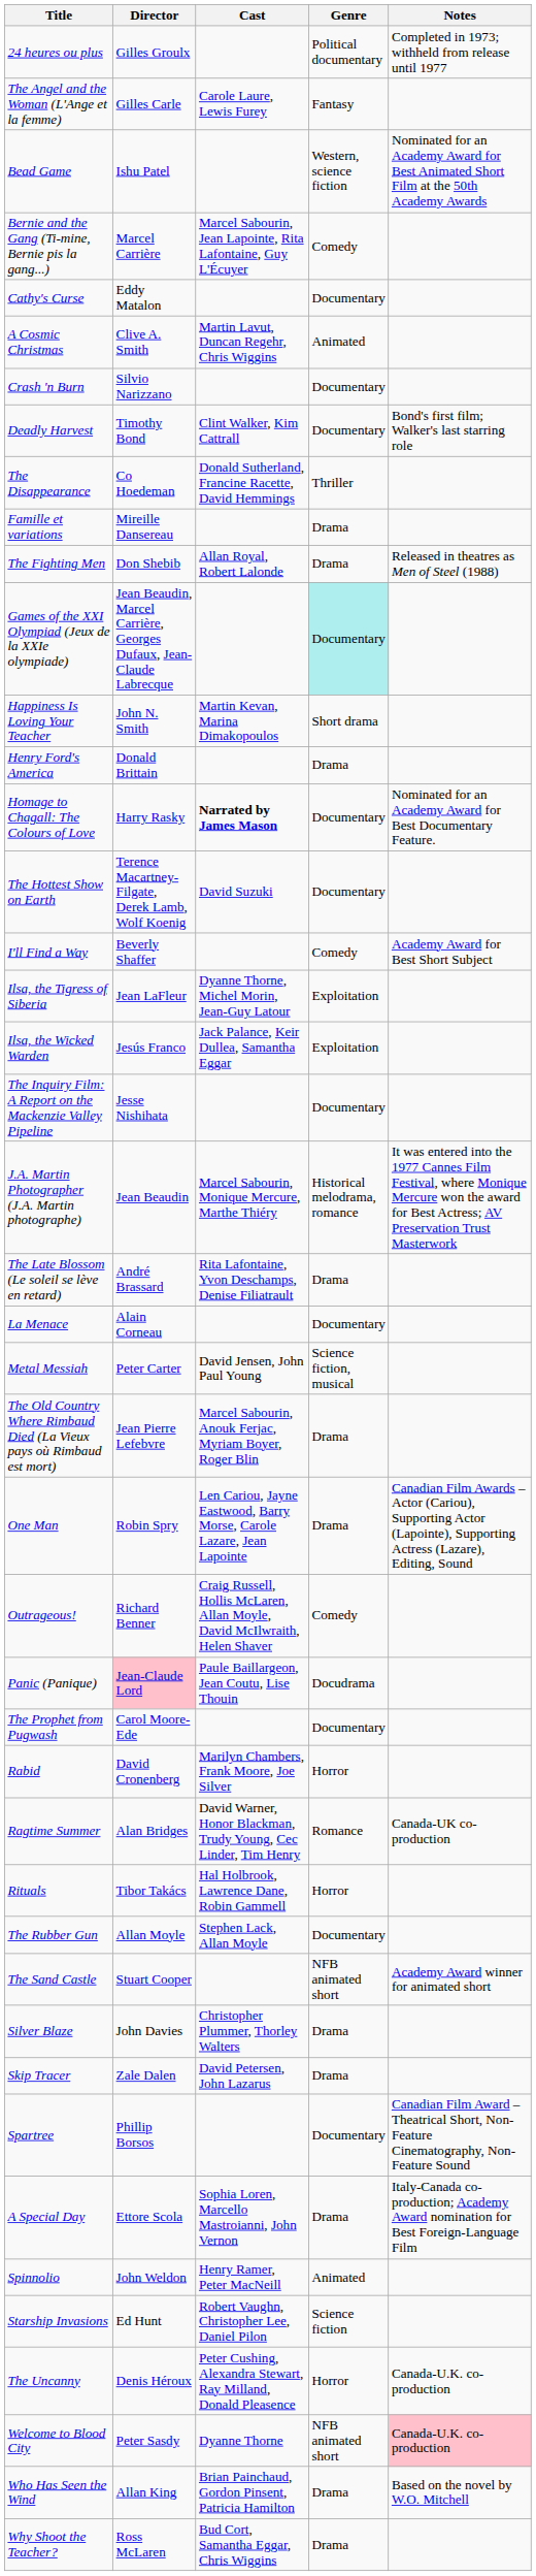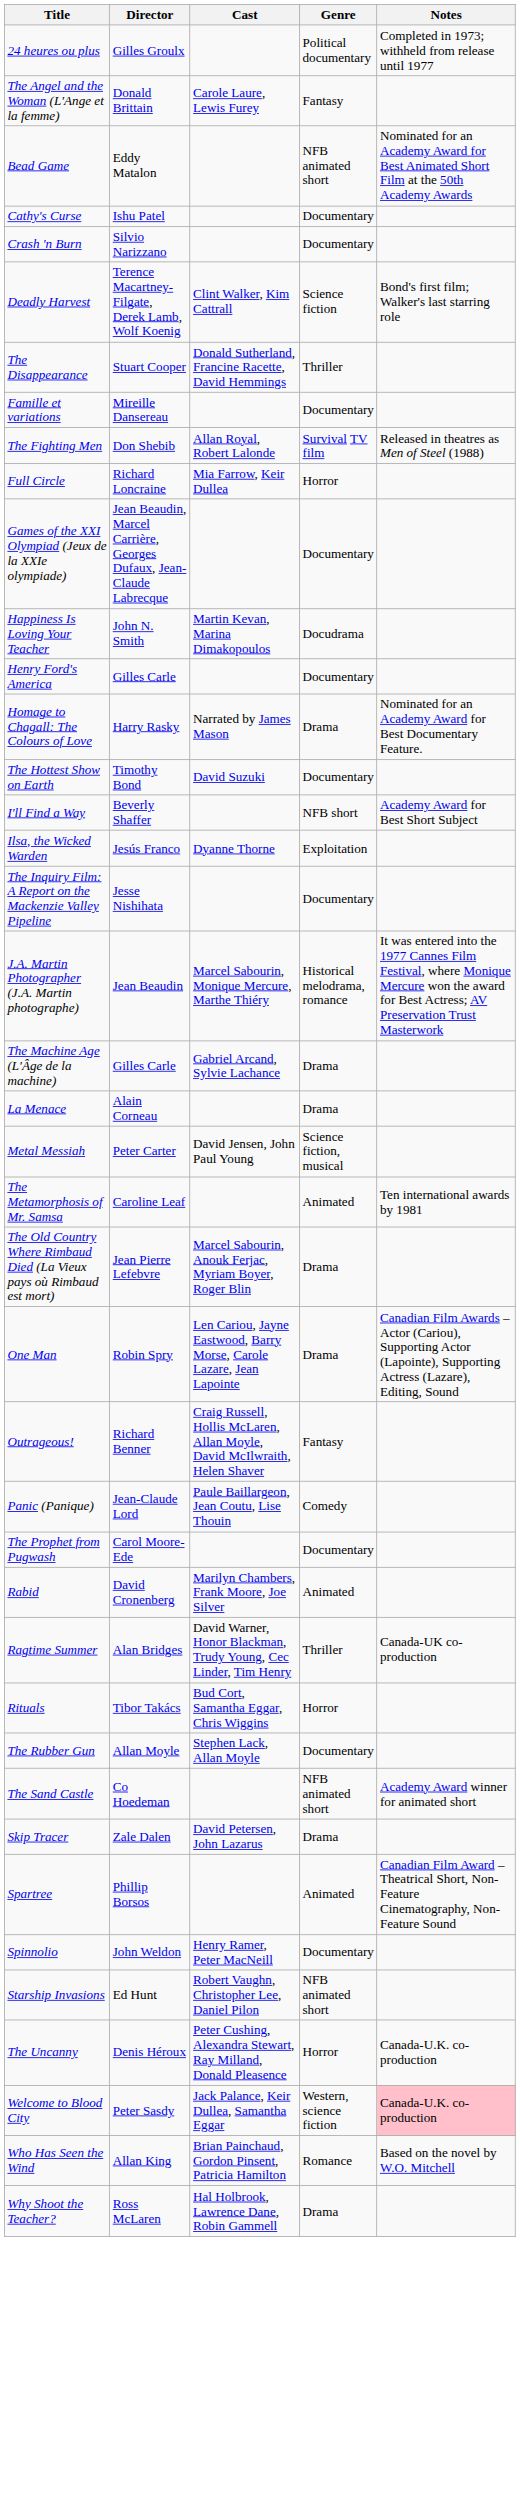The Angel and the Woman (L'Ange et la femme) | Director: Gilles Carle -> Donald Brittain
Bead Game | Director: Ishu Patel -> Eddy Matalon
Bead Game | Genre: Western, science fiction -> NFB animated short
- row: Bernie and the Gang (Ti-mine, Bernie pis la gang...) | Marcel Carrière | Marcel Sabourin, Jean Lapointe, Rita Lafontaine, Guy L'Écuyer | Comedy
Cathy's Curse | Director: Eddy Matalon -> Ishu Patel
- row: A Cosmic Christmas | Clive A. Smith | Martin Lavut, Duncan Regehr, Chris Wiggins | Animated
Deadly Harvest | Director: Timothy Bond -> Terence Macartney-Filgate, Derek Lamb, Wolf Koenig
Deadly Harvest | Genre: Documentary -> Science fiction
The Disappearance | Director: Co Hoedeman -> Stuart Cooper
Famille et variations | Genre: Drama -> Documentary
The Fighting Men | Genre: Drama -> Survival TV film
+ row: Full Circle | Richard Loncraine | Mia Farrow, Keir Dullea | Horror
Games of the XXI Olympiad (Jeux de la XXIe olympiade) | Genre: paleturquoise background -> no background
Happiness Is Loving Your Teacher | Genre: Short drama -> Docudrama
Henry Ford's America | Director: Donald Brittain -> Gilles Carle
Henry Ford's America | Genre: Drama -> Documentary
Homage to Chagall: The Colours of Love | Cast: bold -> normal
Homage to Chagall: The Colours of Love | Genre: Documentary -> Drama
The Hottest Show on Earth | Director: Terence Macartney-Filgate, Derek Lamb, Wolf Koenig -> Timothy Bond
I'll Find a Way | Genre: Comedy -> NFB short
- row: Ilsa, the Tigress of Siberia | Jean LaFleur | Dyanne Thorne, Michel Morin, Jean-Guy Latour | Exploitation
Ilsa, the Wicked Warden | Cast: Jack Palance, Keir Dullea, Samantha Eggar -> Dyanne Thorne
- row: The Late Blossom (Le soleil se lève en retard) | André Brassard | Rita Lafontaine, Yvon Deschamps, Denise Filiatrault | Drama
+ row: The Machine Age (L'Âge de la machine) | Gilles Carle | Gabriel Arcand, Sylvie Lachance | Drama
La Menace | Genre: Documentary -> Drama
+ row: The Metamorphosis of Mr. Samsa | Caroline Leaf | Animated | Ten international awards by 1981
Outrageous! | Genre: Comedy -> Fantasy
Panic (Panique) | Director: pink background -> no background
Panic (Panique) | Genre: Docudrama -> Comedy
Rabid | Genre: Horror -> Animated
Ragtime Summer | Genre: Romance -> Thriller
Rituals | Cast: Hal Holbrook, Lawrence Dane, Robin Gammell -> Bud Cort, Samantha Eggar, Chris Wiggins
The Sand Castle | Director: Stuart Cooper -> Co Hoedeman
- row: Silver Blaze | John Davies | Christopher Plummer, Thorley Walters | Drama
Spartree | Genre: Documentary -> Animated
- row: A Special Day | Ettore Scola | Sophia Loren, Marcello Mastroianni, John Vernon | Drama | Italy-Canada co-production; Academy Award nomination for Best Foreign-Language Film
Spinnolio | Genre: Animated -> Documentary
Starship Invasions | Genre: Science fiction -> NFB animated short
Welcome to Blood City | Cast: Dyanne Thorne -> Jack Palance, Keir Dullea, Samantha Eggar
Welcome to Blood City | Genre: NFB animated short -> Western, science fiction
Who Has Seen the Wind | Genre: Drama -> Romance
Why Shoot the Teacher? | Cast: Bud Cort, Samantha Eggar, Chris Wiggins -> Hal Holbrook, Lawrence Dane, Robin Gammell
